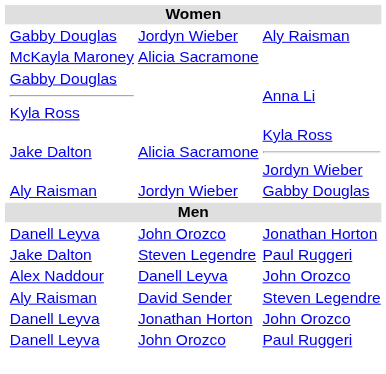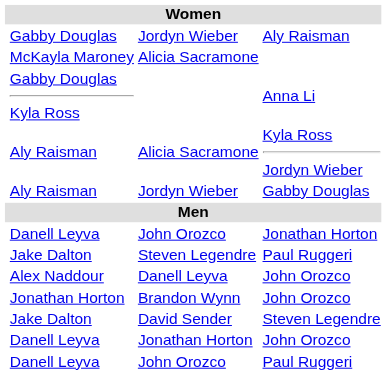Alicia Sacramone / Kyla Ross Jordyn Wieber | column 2: Jake Dalton -> Aly Raisman
+ row: Jonathan Horton | Brandon Wynn | John Orozco
David Sender | column 2: Aly Raisman -> Jake Dalton
